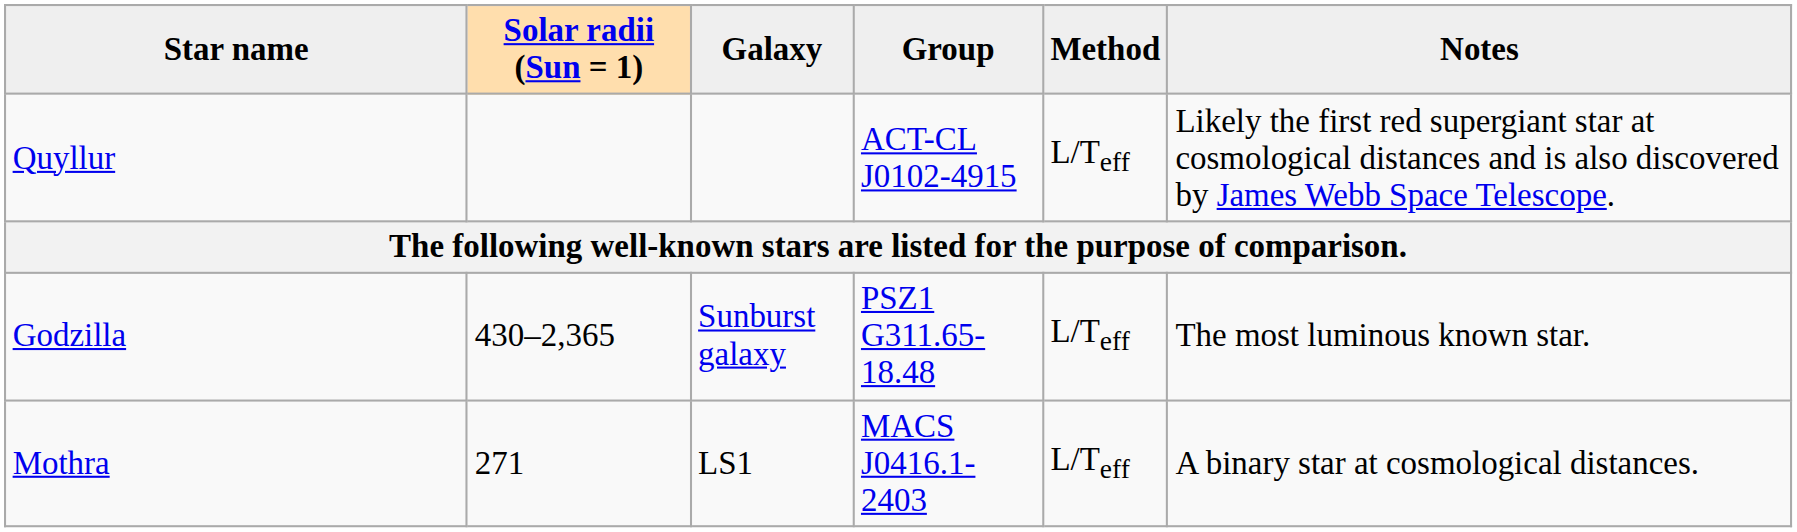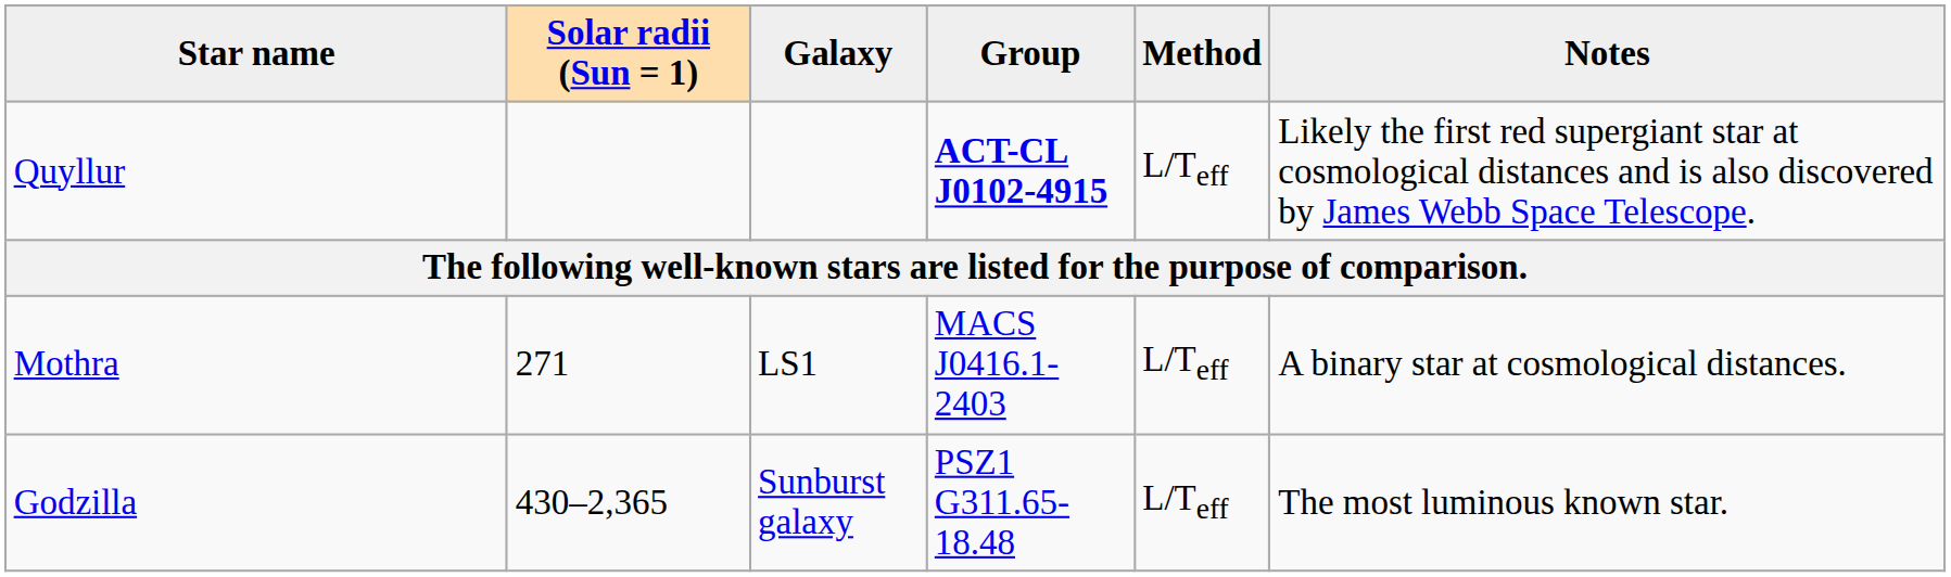Quyllur | Group: normal -> bold
rows swapped: Godzilla <-> Mothra
